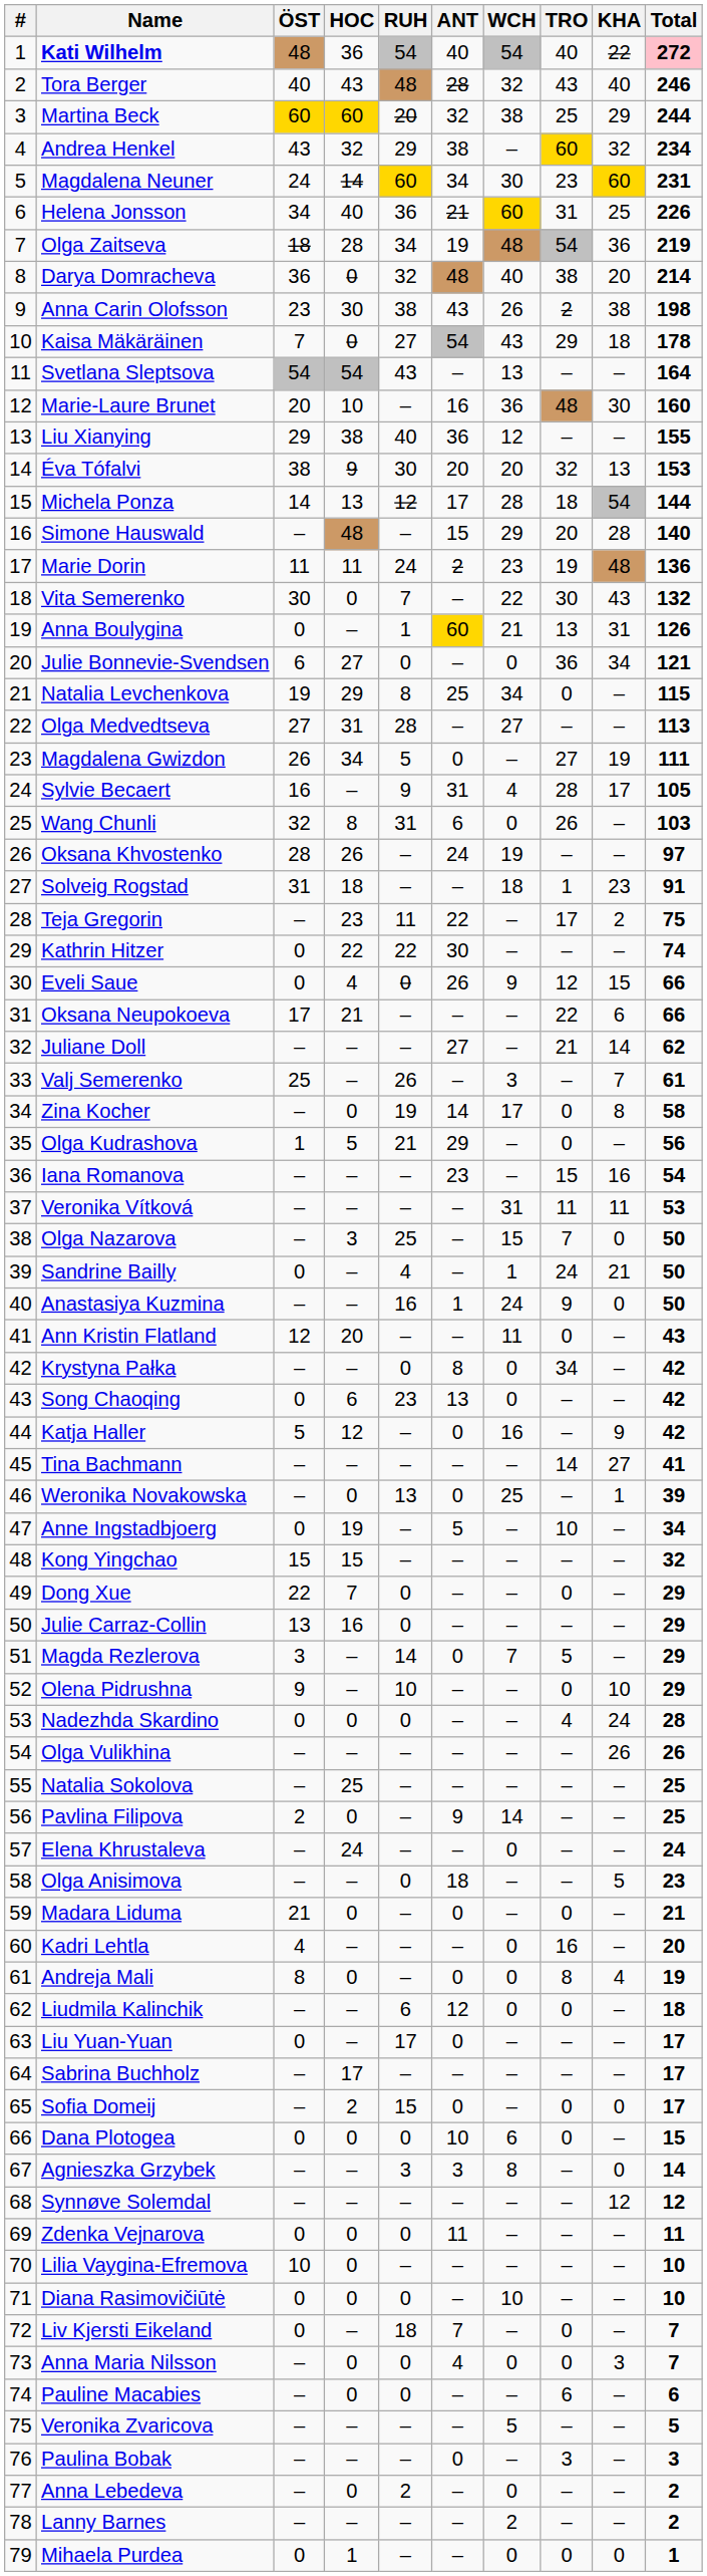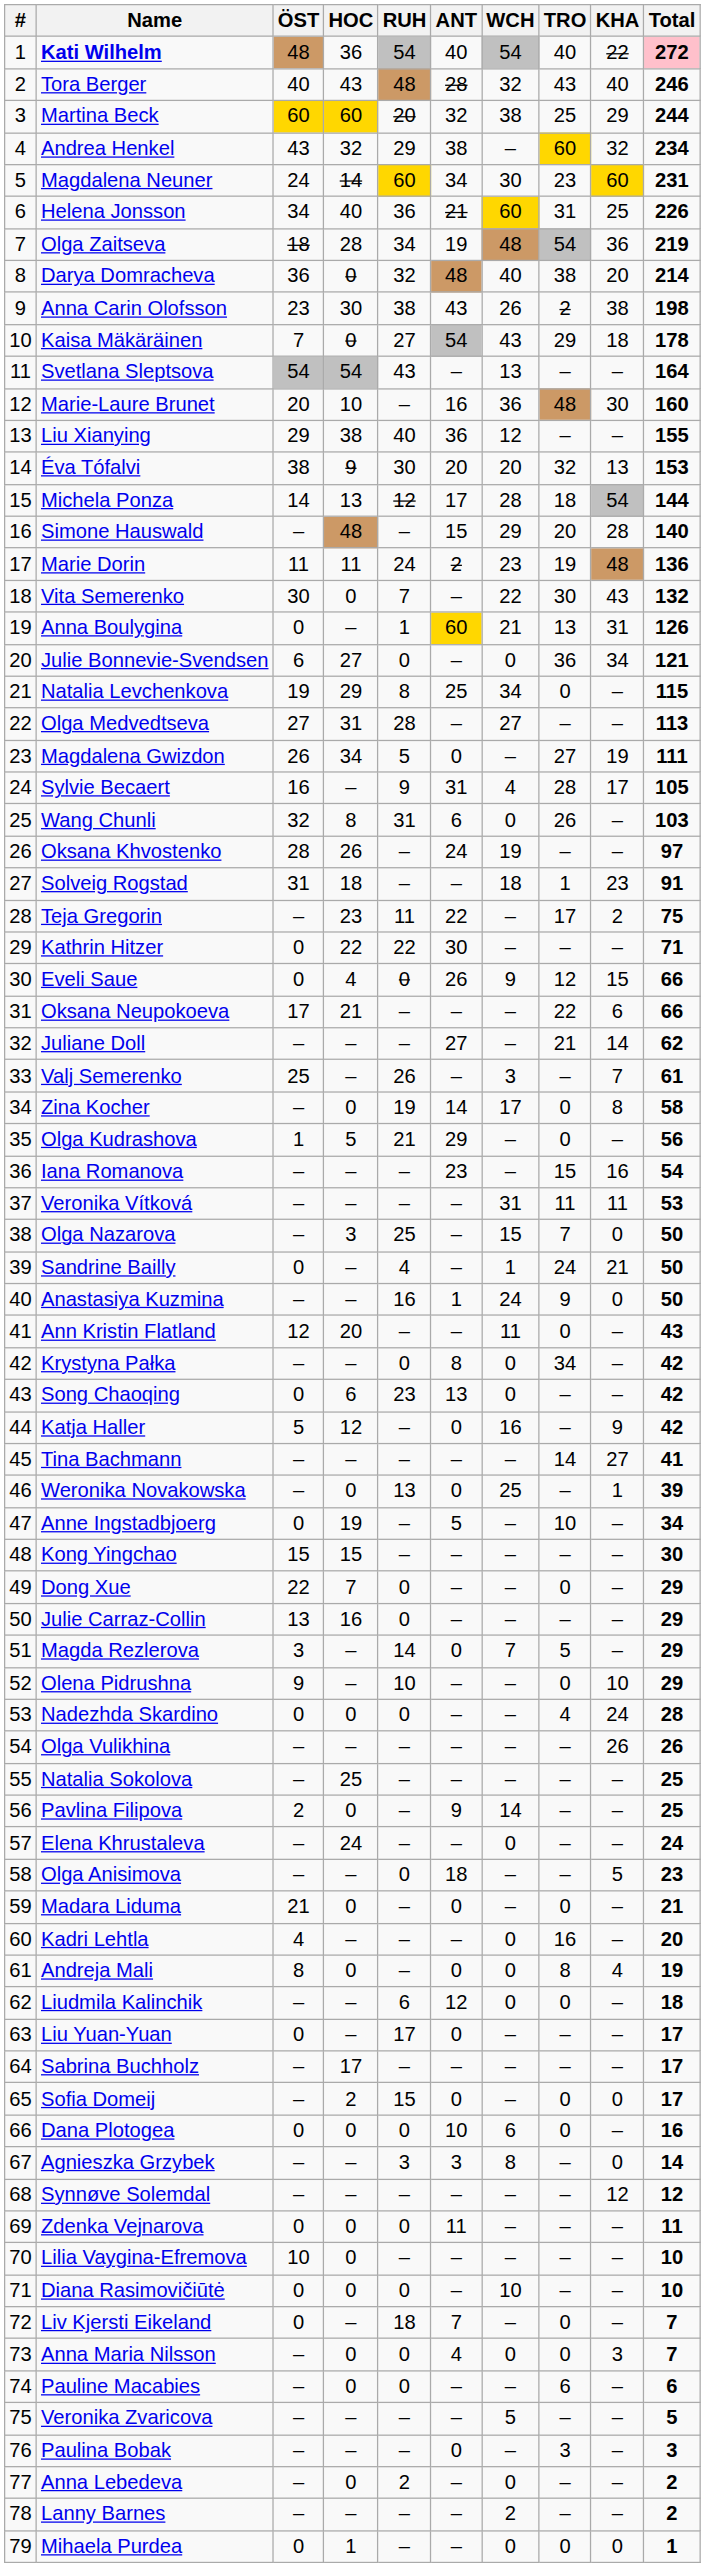Kathrin Hitzer | Total: 74 -> 71
Kong Yingchao | Total: 32 -> 30
Dana Plotogea | Total: 15 -> 16
